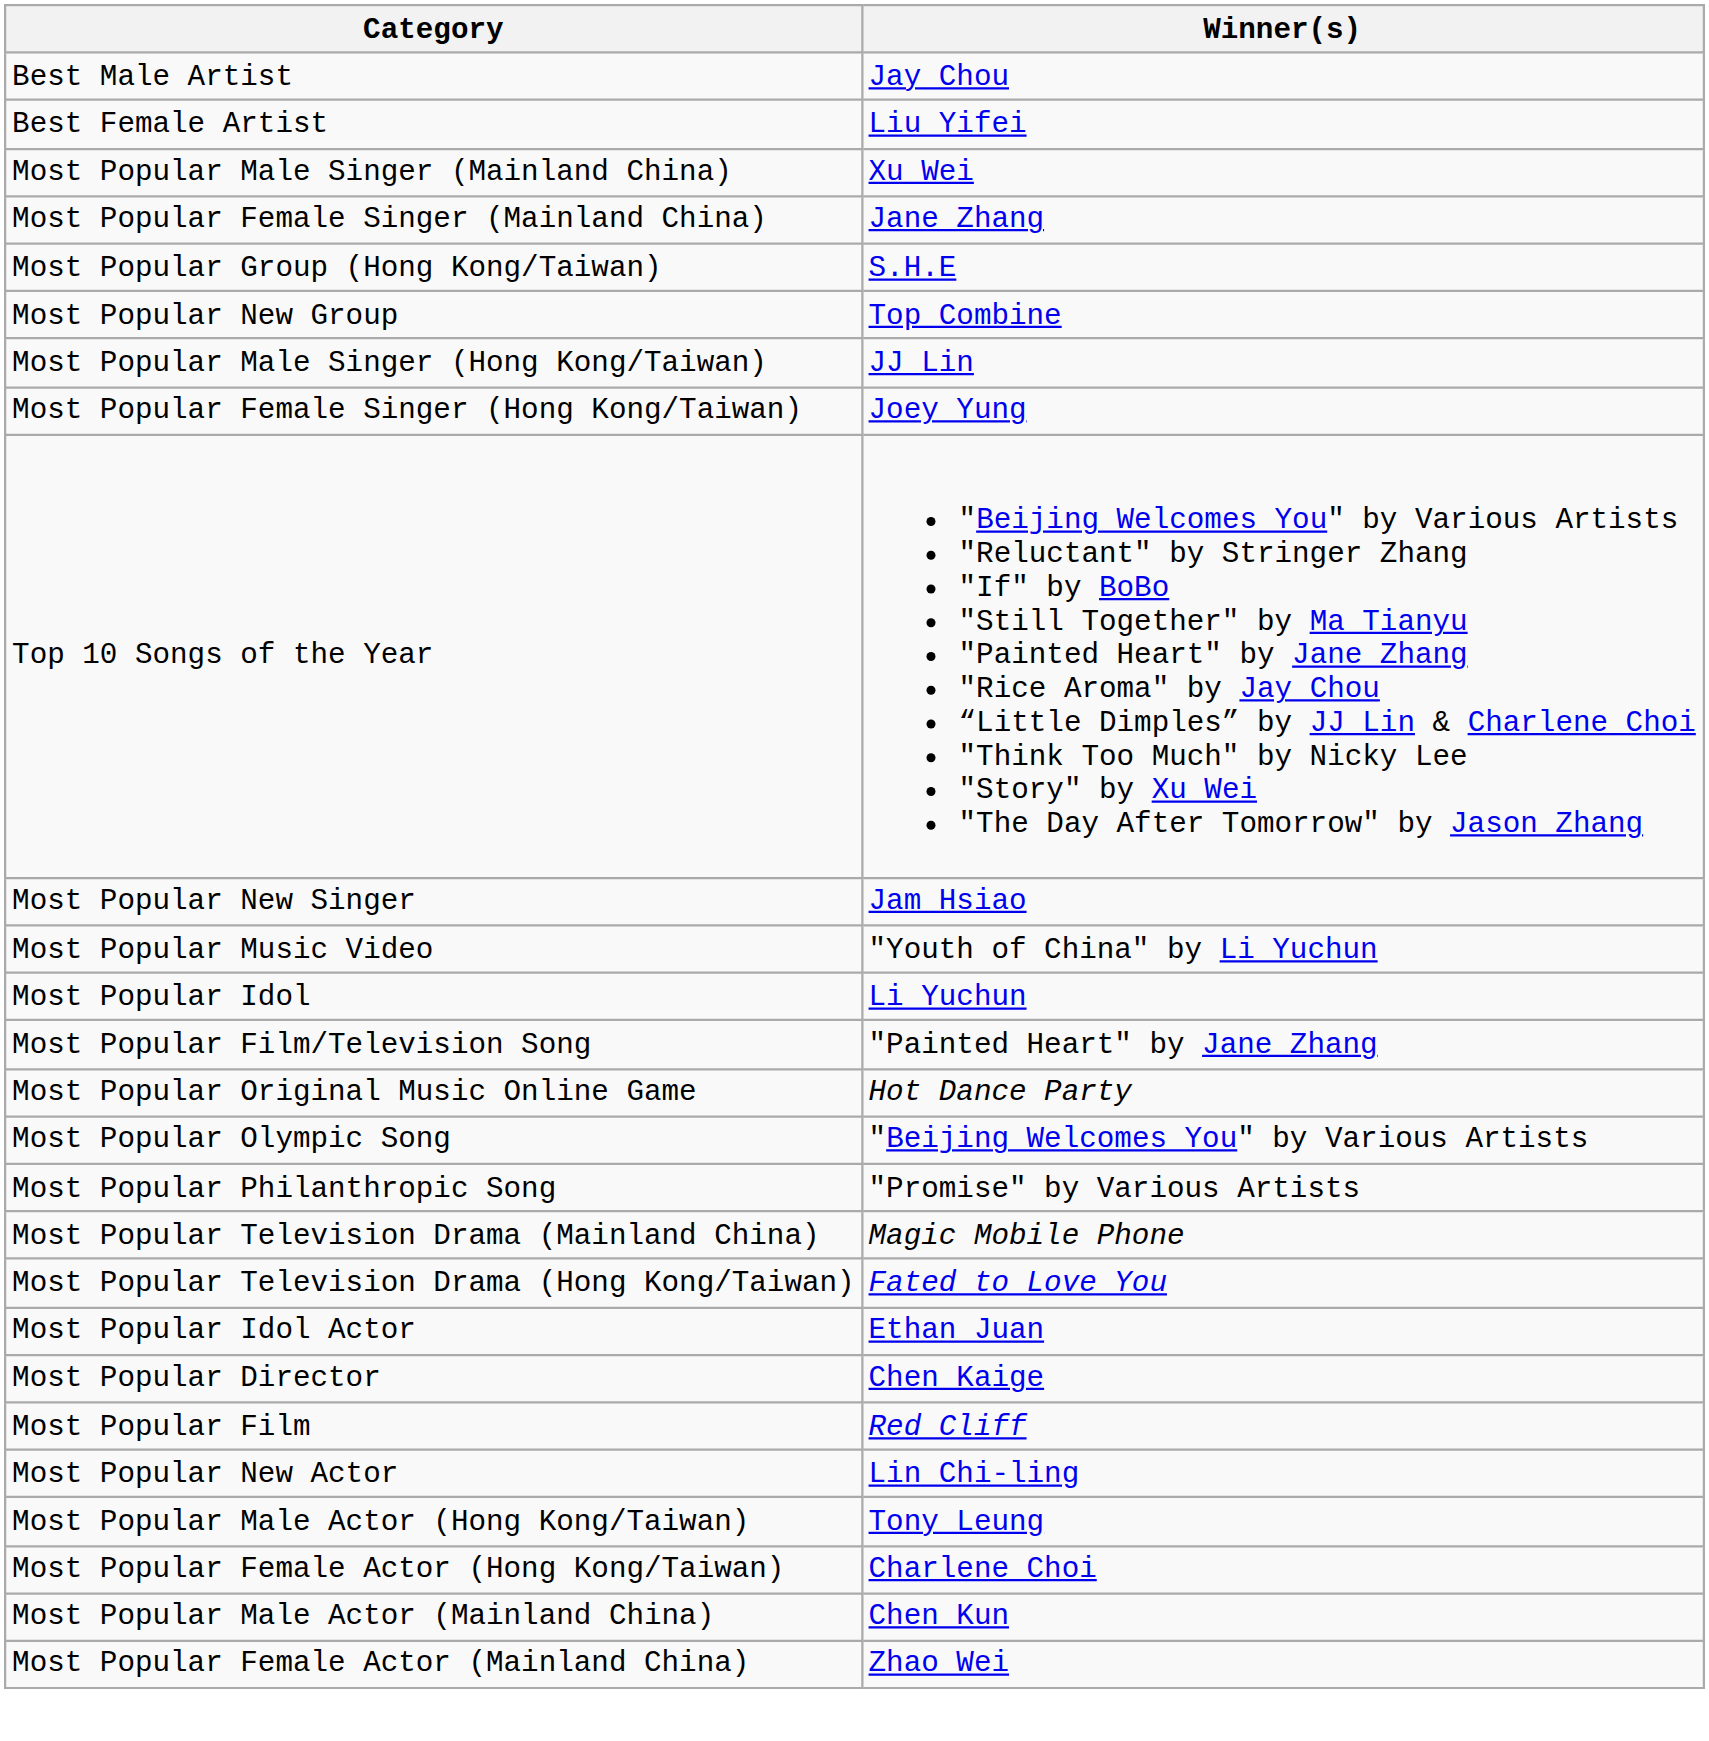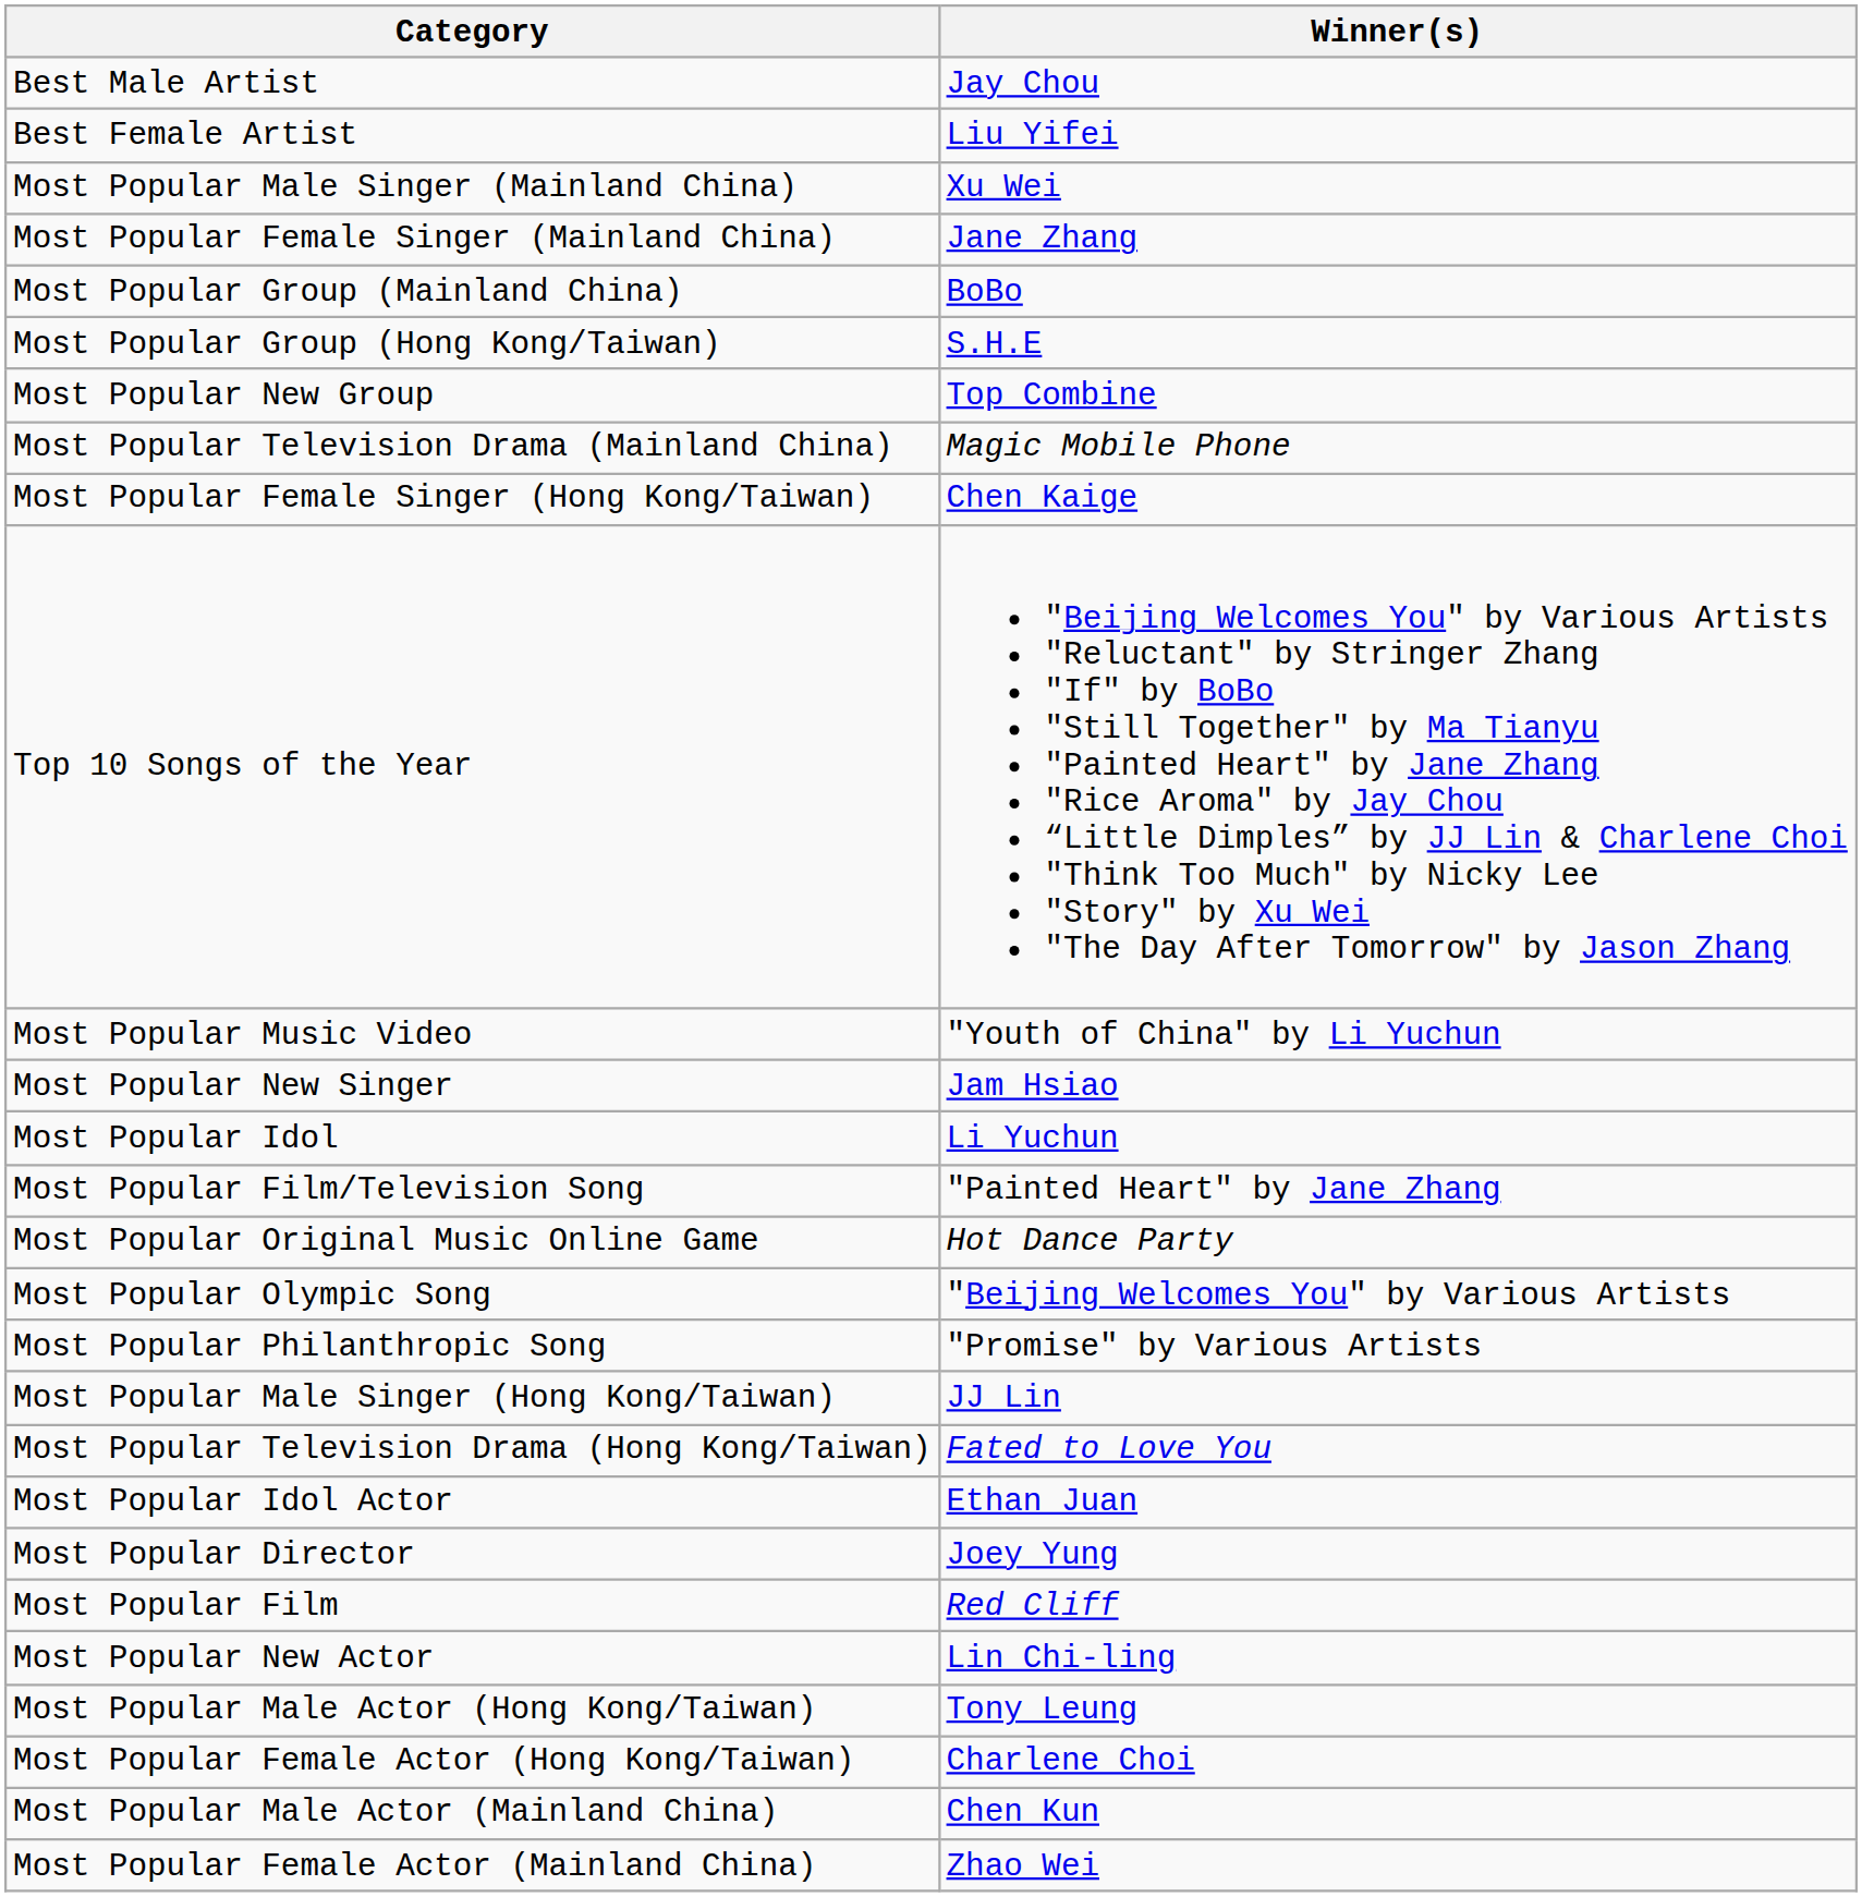+ row: Most Popular Group (Mainland China) | BoBo
rows swapped: Most Popular Male Singer (Hong Kong/Taiwan) <-> Most Popular Television Drama (Mainland China)
Most Popular Female Singer (Hong Kong/Taiwan) | Winner(s): Joey Yung -> Chen Kaige
rows swapped: Most Popular Music Video <-> Most Popular New Singer
Most Popular Director | Winner(s): Chen Kaige -> Joey Yung
